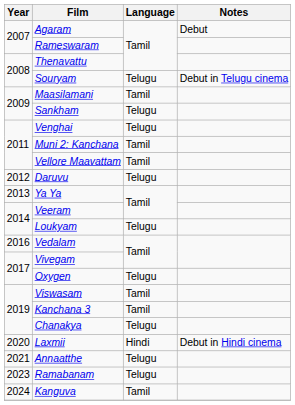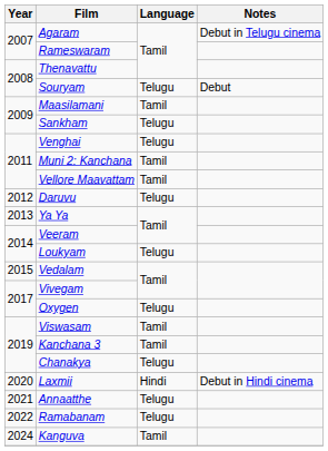Agaram | Notes: Debut -> Debut in Telugu cinema
Souryam | Notes: Debut in Telugu cinema -> Debut
Vedalam | Year: 2016 -> 2015
Ramabanam | Year: 2023 -> 2022
